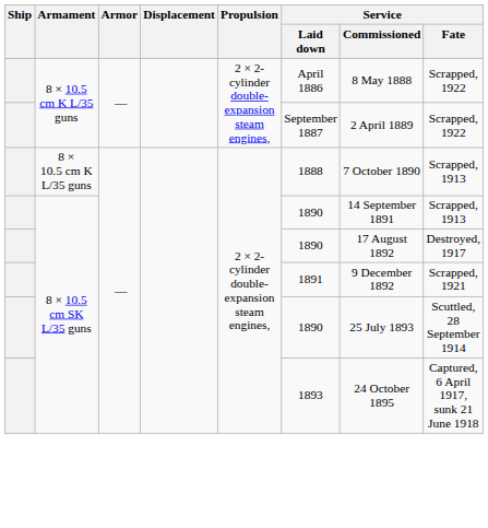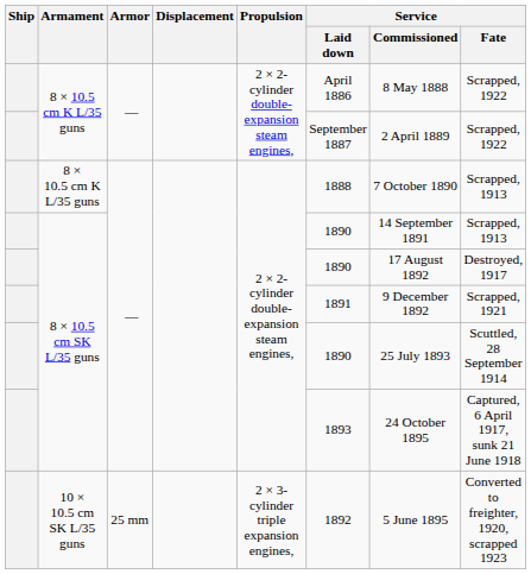+ row: 10 × 10.5 cm SK L/35 guns | 25 mm | 2 × 3-cylinder triple expansion engines, | 1892 | 5 June 1895 | Converted to freighter, 1920, scrapped 1923
